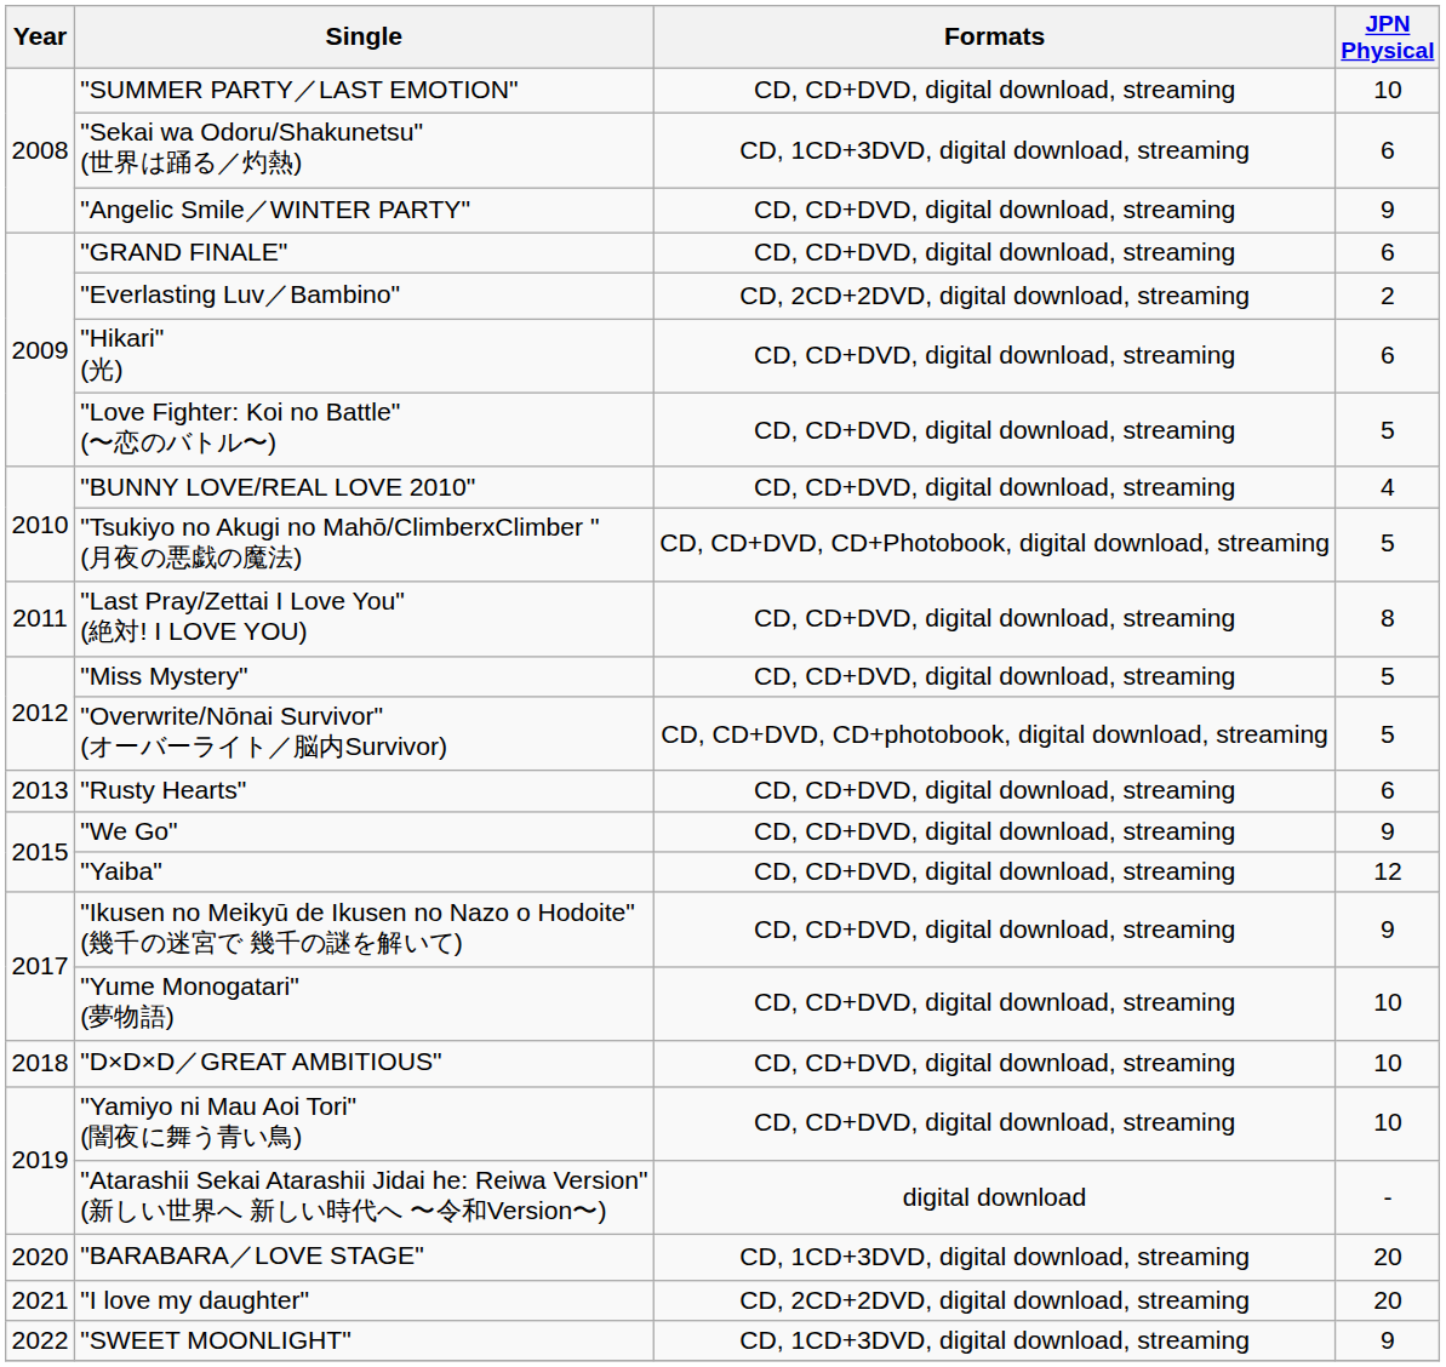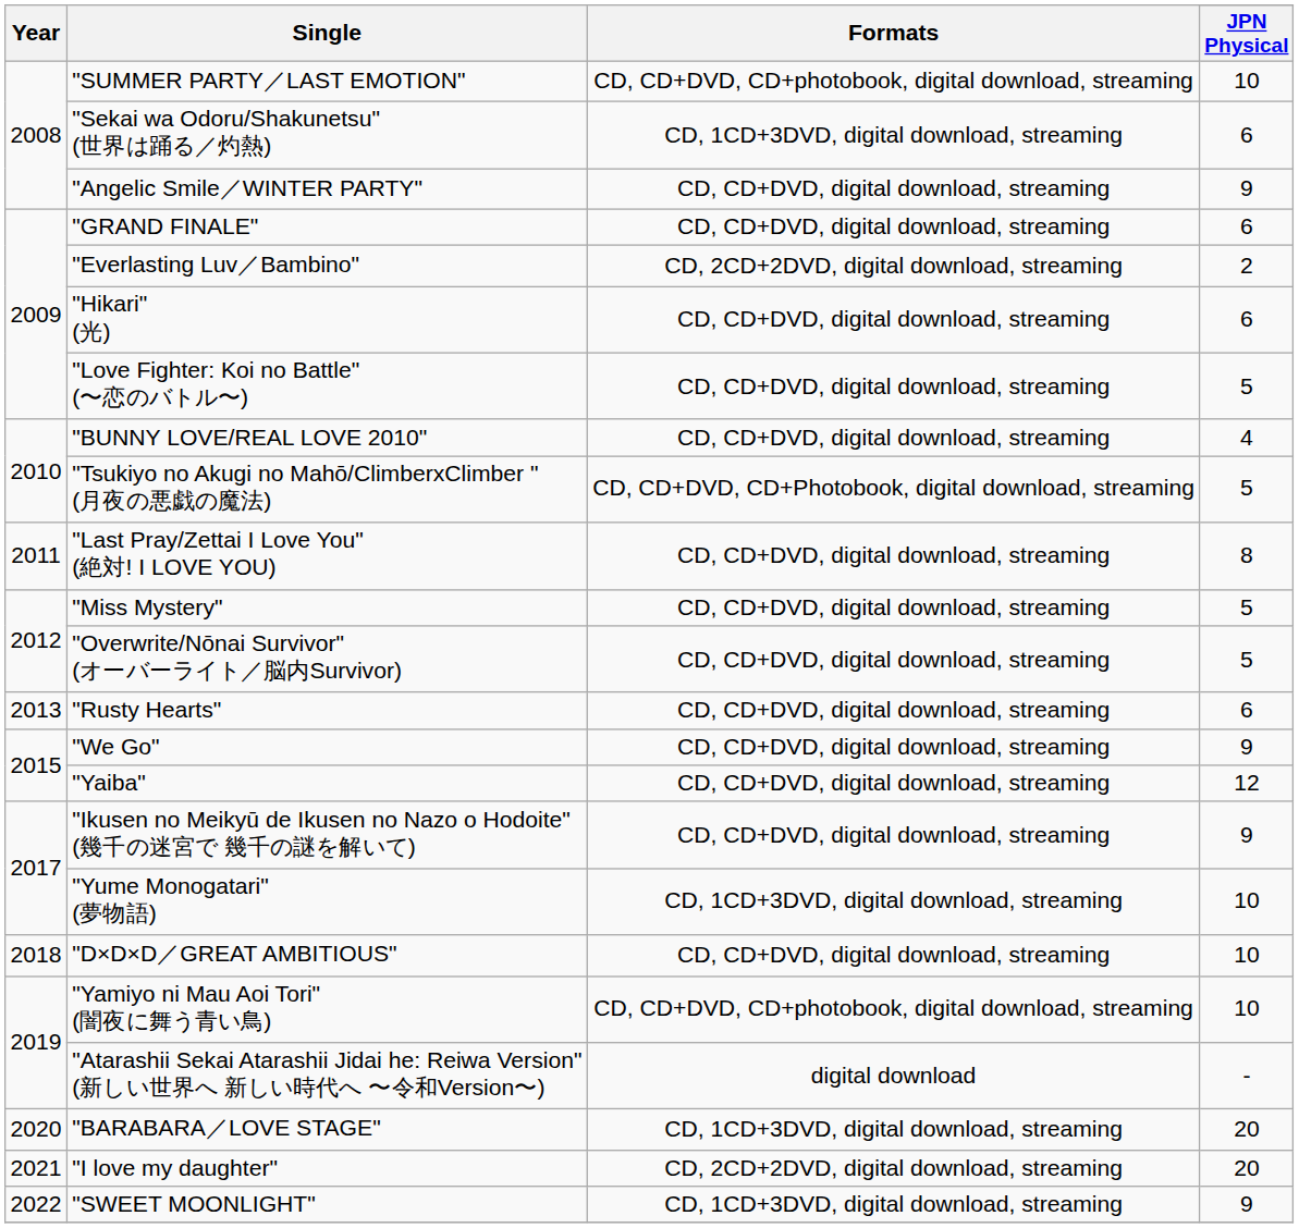"SUMMER PARTY／LAST EMOTION" | Formats: CD, CD+DVD, digital download, streaming -> CD, CD+DVD, CD+photobook, digital download, streaming
"Overwrite/Nōnai Survivor" (オーバーライト／脳内Survivor) | Formats: CD, CD+DVD, CD+photobook, digital download, streaming -> CD, CD+DVD, digital download, streaming
"Yume Monogatari" (夢物語) | Formats: CD, CD+DVD, digital download, streaming -> CD, 1CD+3DVD, digital download, streaming
"Yamiyo ni Mau Aoi Tori" (闇夜に舞う青い鳥) | Formats: CD, CD+DVD, digital download, streaming -> CD, CD+DVD, CD+photobook, digital download, streaming
